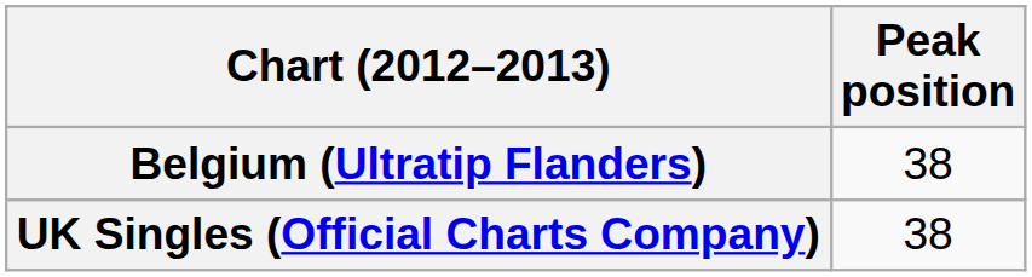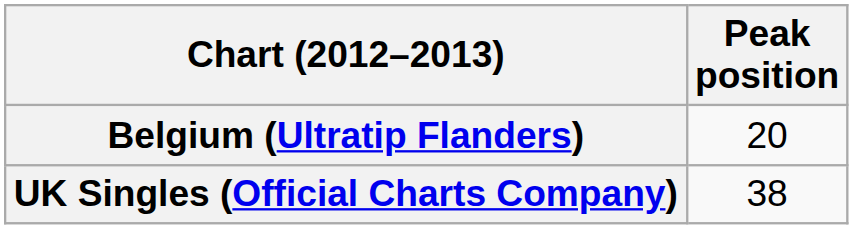Belgium (Ultratip Flanders) | Peak position: 38 -> 20
